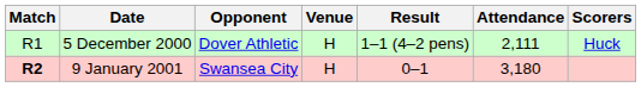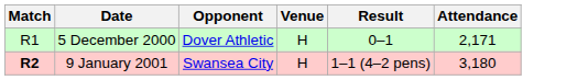- column: Scorers | Huck
5 December 2000 | Result: 1–1 (4–2 pens) -> 0–1
5 December 2000 | Attendance: 2,111 -> 2,171
9 January 2001 | Result: 0–1 -> 1–1 (4–2 pens)
